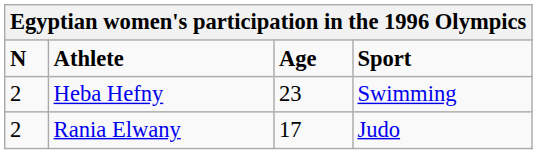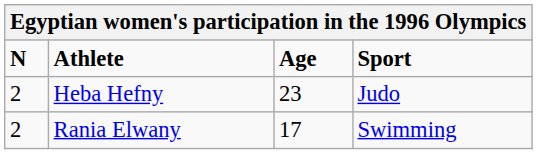Heba Hefny | Sport: Swimming -> Judo
Rania Elwany | Sport: Judo -> Swimming
